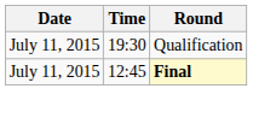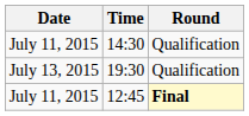+ row: July 11, 2015 | 14:30 | Qualification
19:30 | Date: July 11, 2015 -> July 13, 2015
